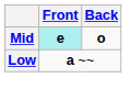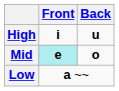+ row: High | i | u
